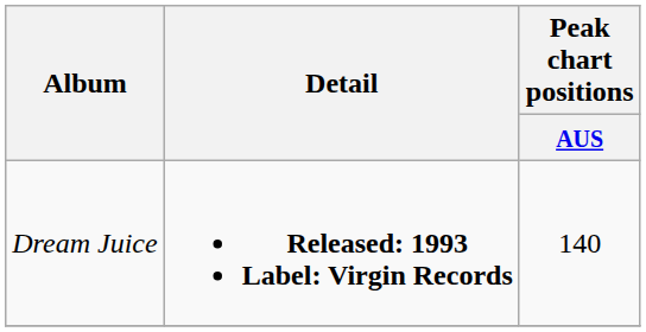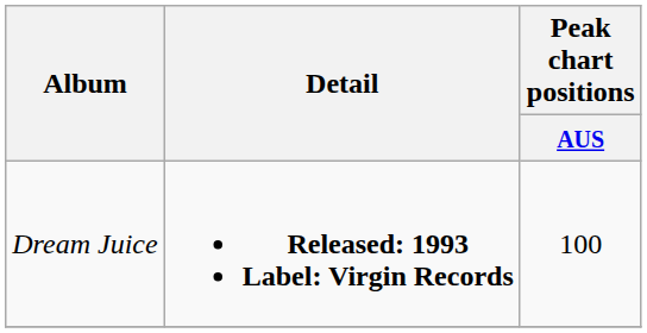Dream Juice | Peak chart positions / AUS: 140 -> 100
